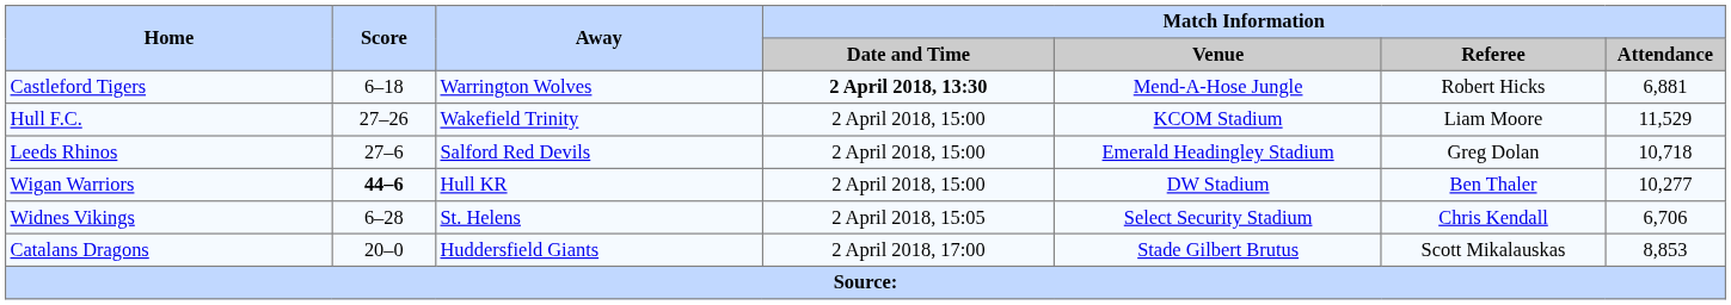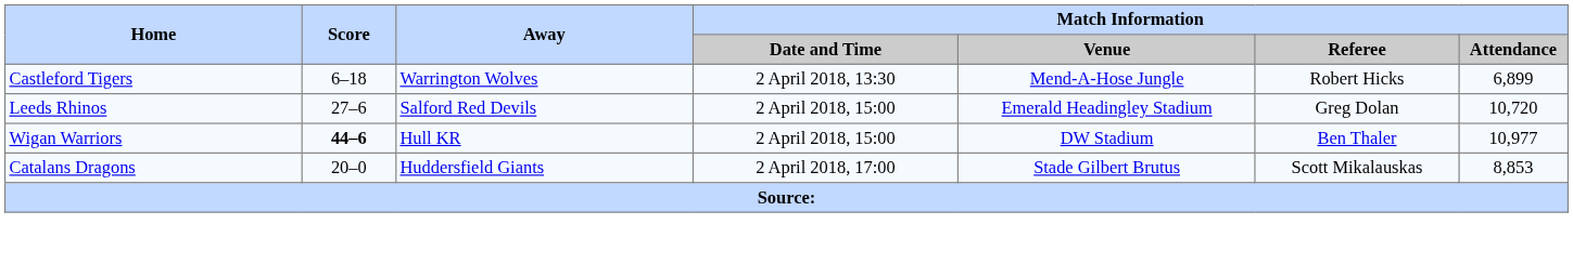Castleford Tigers | Match Information / Date and Time: bold -> normal
Castleford Tigers | Match Information / Attendance: 6,881 -> 6,899
- row: Hull F.C. | 27–26 | Wakefield Trinity | 2 April 2018, 15:00 | KCOM Stadium | Liam Moore | 11,529
Leeds Rhinos | Match Information / Attendance: 10,718 -> 10,720
Wigan Warriors | Match Information / Attendance: 10,277 -> 10,977
- row: Widnes Vikings | 6–28 | St. Helens | 2 April 2018, 15:05 | Select Security Stadium | Chris Kendall | 6,706
